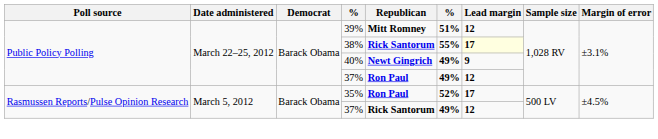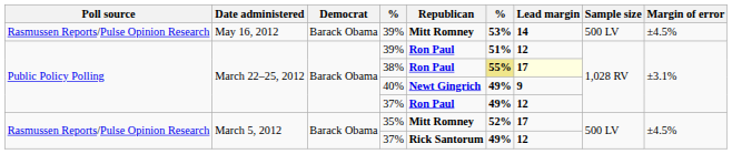+ row: Rasmussen Reports/Pulse Opinion Research | May 16, 2012 | Barack Obama | 39% | Mitt Romney | 53% | 14 | 500 LV | ±4.5%
March 22–25, 2012 / 39% | Republican: Mitt Romney -> Ron Paul
38% | Republican: Rick Santorum -> Ron Paul
38% | column 6: no background -> khaki background
35% | Republican: Ron Paul -> Mitt Romney
